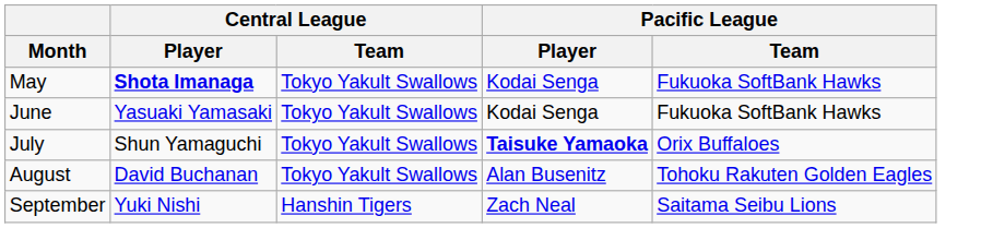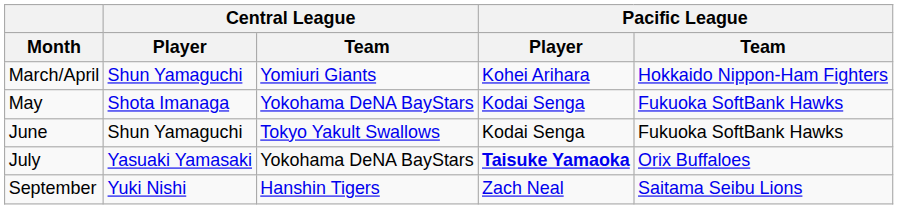+ row: March/April | Shun Yamaguchi | Yomiuri Giants | Kohei Arihara | Hokkaido Nippon-Ham Fighters
May | Central League / Player: bold -> normal
May | Central League / Team: Tokyo Yakult Swallows -> Yokohama DeNA BayStars
June | Central League / Player: Yasuaki Yamasaki -> Shun Yamaguchi
July | Central League / Player: Shun Yamaguchi -> Yasuaki Yamasaki
July | Central League / Team: Tokyo Yakult Swallows -> Yokohama DeNA BayStars
- row: August | David Buchanan | Tokyo Yakult Swallows | Alan Busenitz | Tohoku Rakuten Golden Eagles
